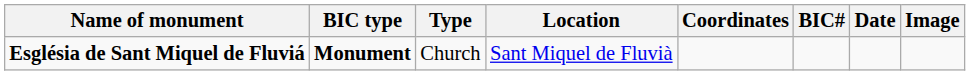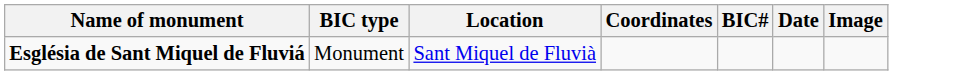- column: Type | Church
Església de Sant Miquel de Fluviá | BIC type: bold -> normal
